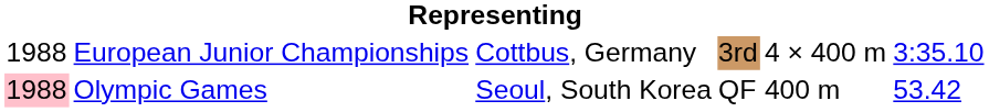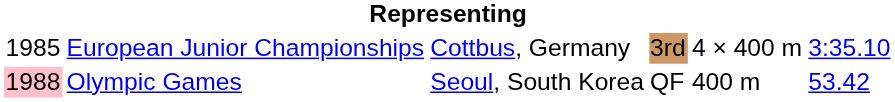European Junior Championships | column 1: 1988 -> 1985
